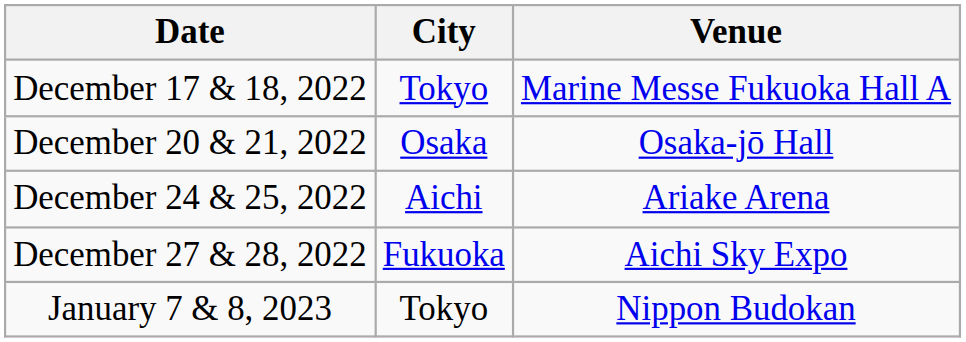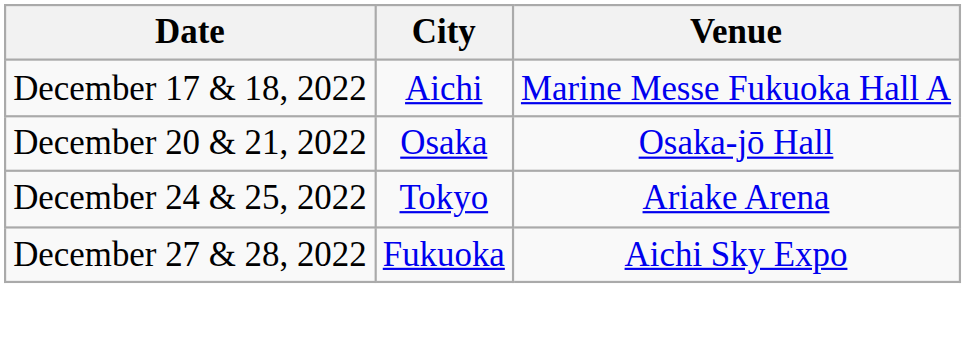December 17 & 18, 2022 | City: Tokyo -> Aichi
December 24 & 25, 2022 | City: Aichi -> Tokyo
- row: January 7 & 8, 2023 | Tokyo | Nippon Budokan
